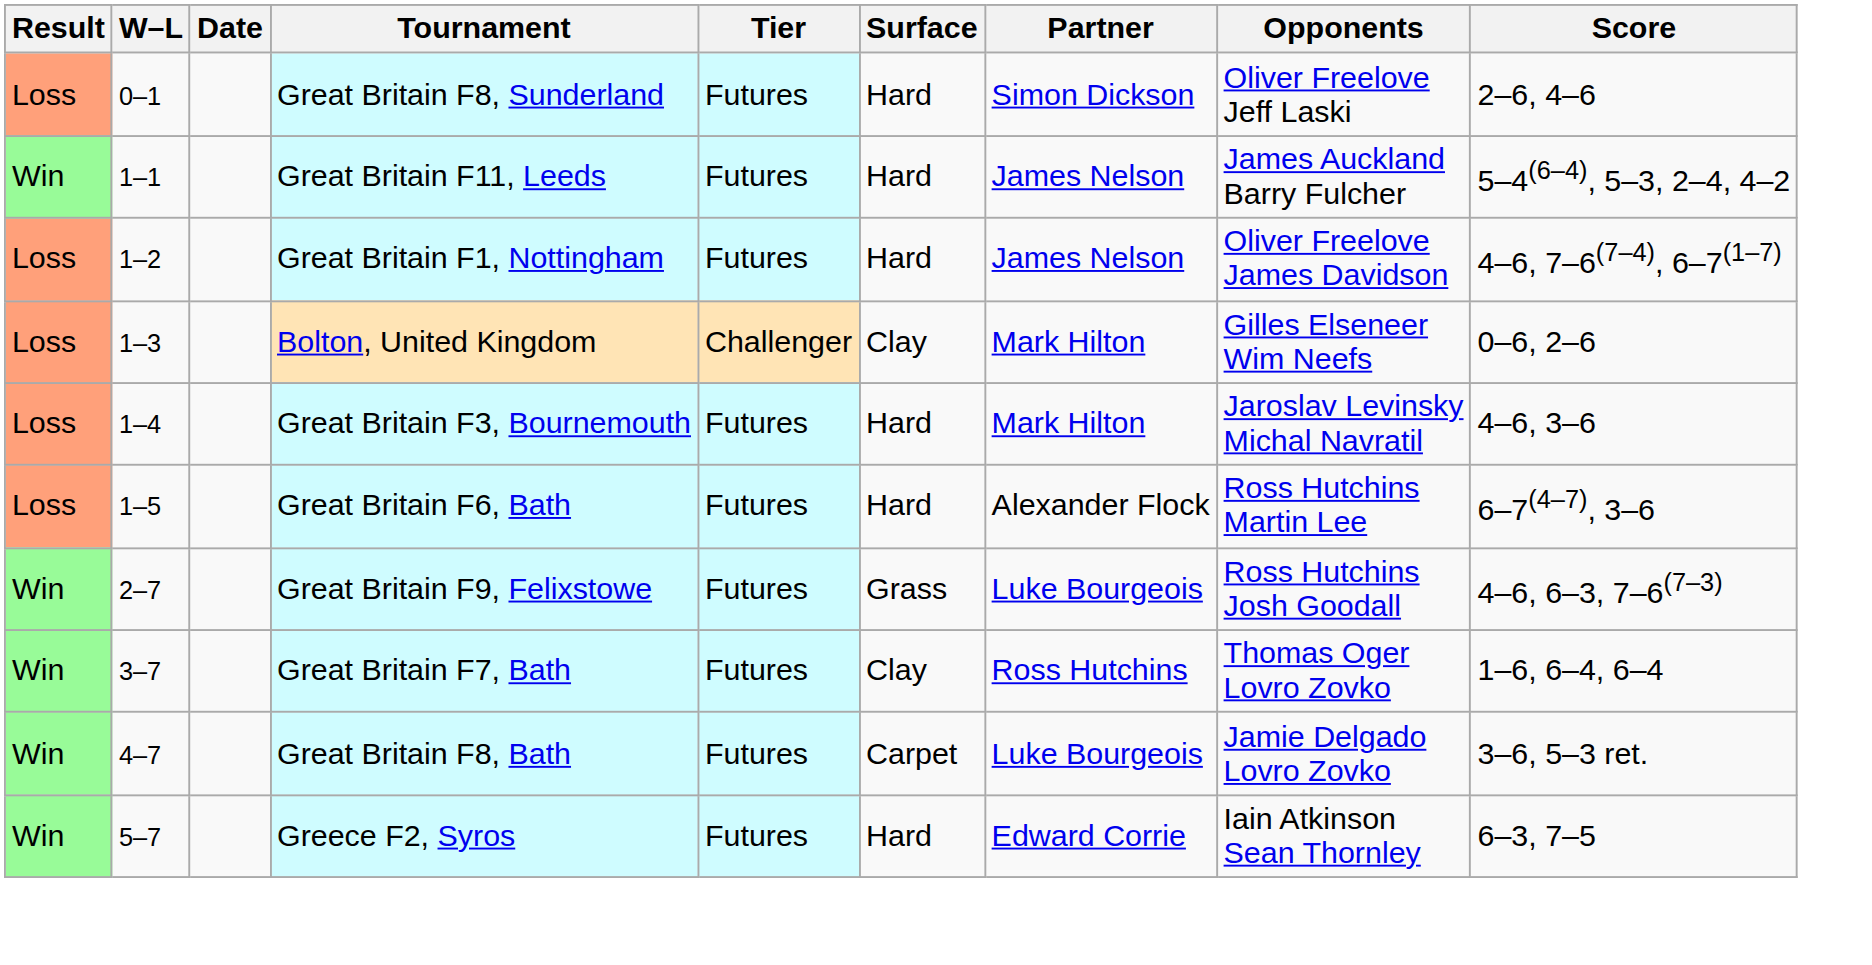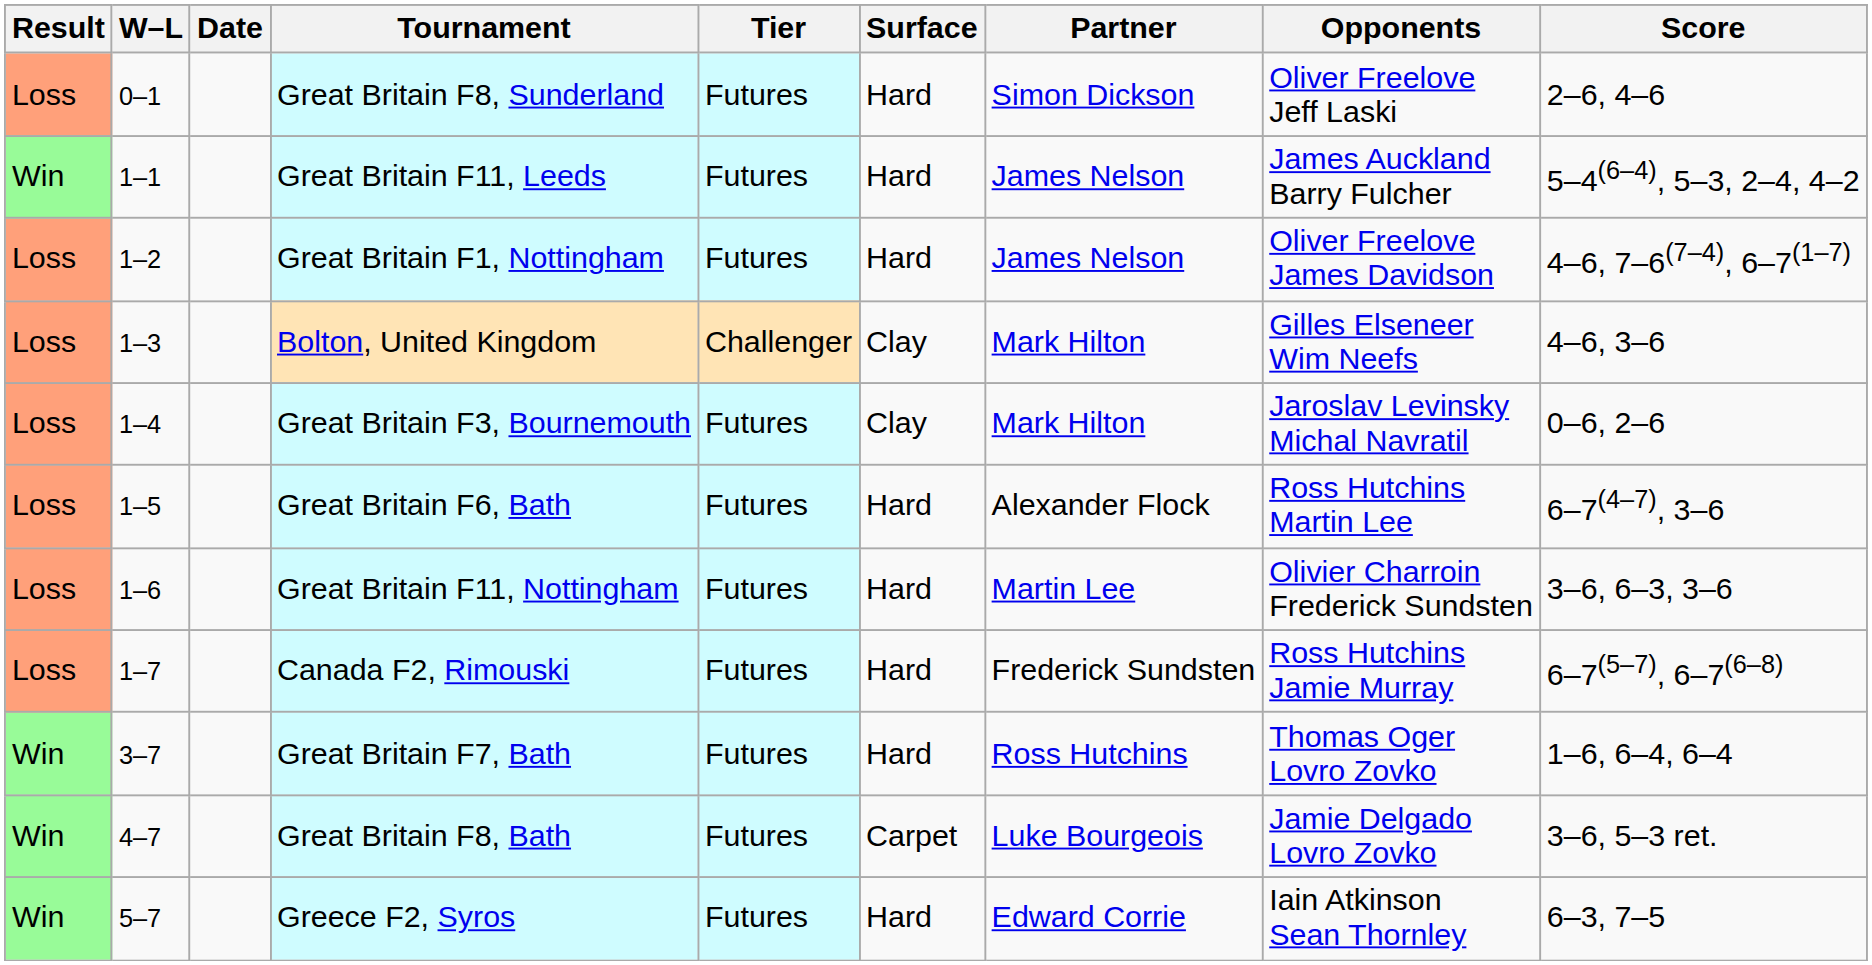Bolton, United Kingdom | Score: 0–6, 2–6 -> 4–6, 3–6
Great Britain F3, Bournemouth | Surface: Hard -> Clay
Great Britain F3, Bournemouth | Score: 4–6, 3–6 -> 0–6, 2–6
+ row: Loss | 1–6 | Great Britain F11, Nottingham | Futures | Hard | Martin Lee | Olivier Charroin Frederick Sundsten | 3–6, 6–3, 3–6
+ row: Loss | 1–7 | Canada F2, Rimouski | Futures | Hard | Frederick Sundsten | Ross Hutchins Jamie Murray | 6–7(5–7), 6–7(6–8)
- row: Win | 2–7 | Great Britain F9, Felixstowe | Futures | Grass | Luke Bourgeois | Ross Hutchins Josh Goodall | 4–6, 6–3, 7–6(7–3)
Great Britain F7, Bath | Surface: Clay -> Hard
